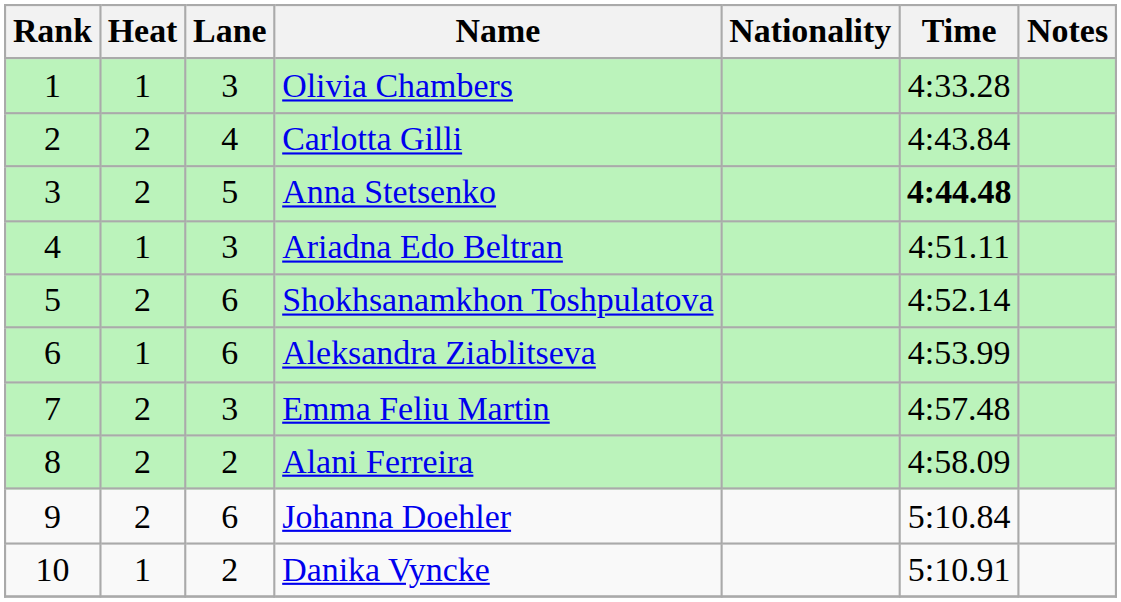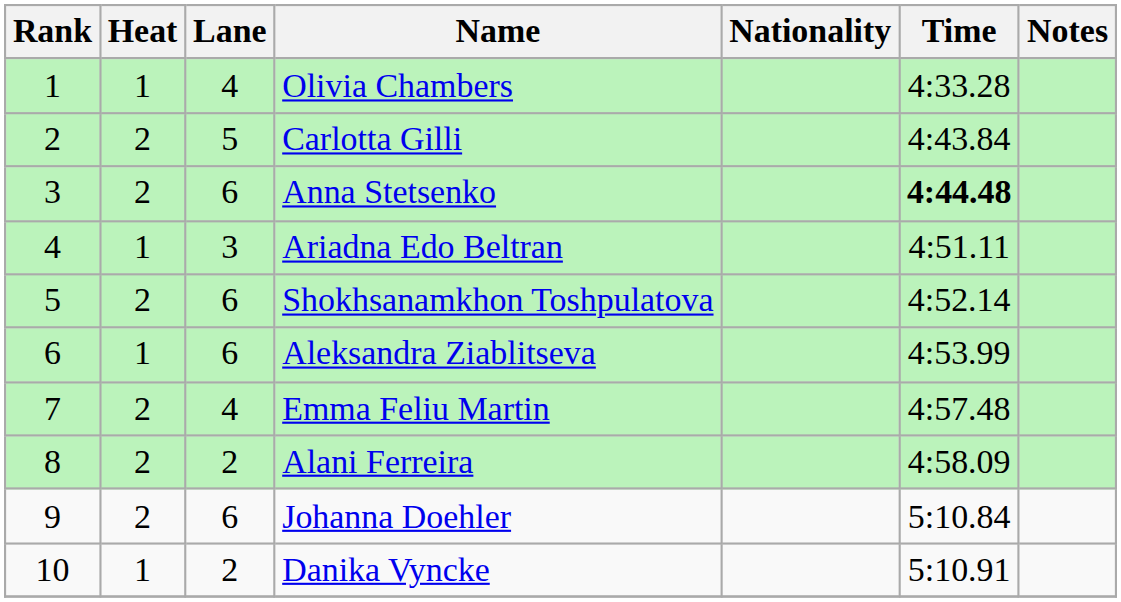Olivia Chambers | Lane: 3 -> 4
Carlotta Gilli | Lane: 4 -> 5
Anna Stetsenko | Lane: 5 -> 6
Emma Feliu Martin | Lane: 3 -> 4
